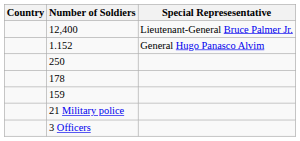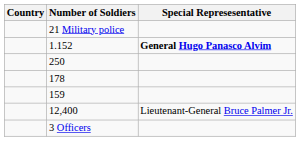rows swapped: 12,400 <-> 21 Military police
1.152 | Special Represesentative: normal -> bold
